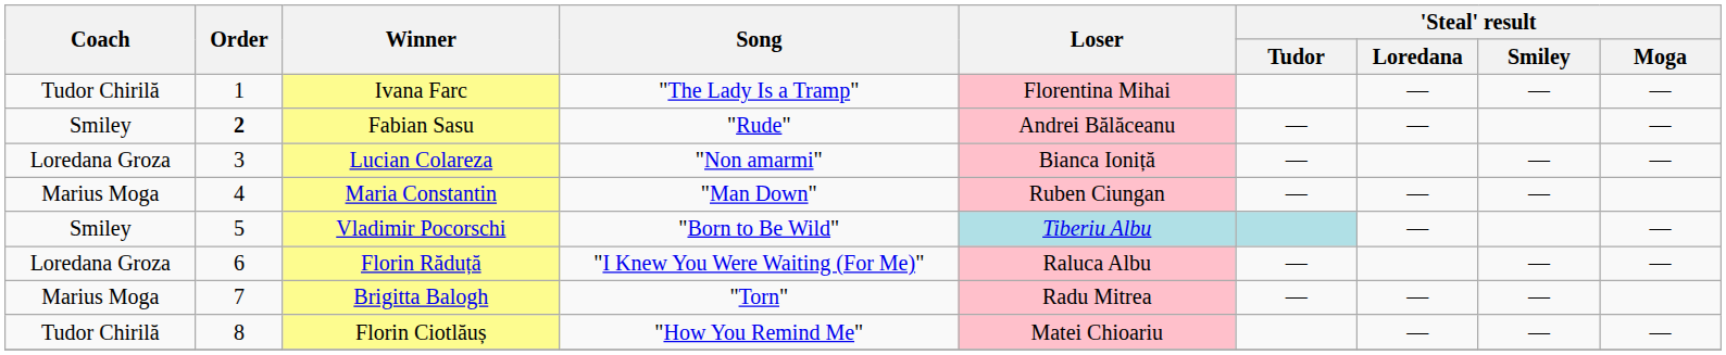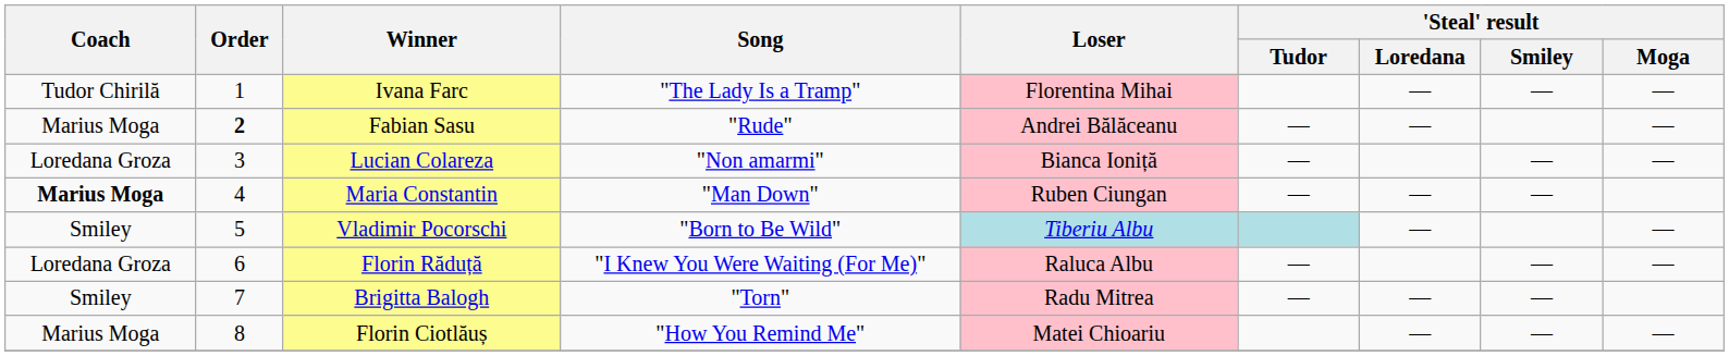Fabian Sasu | Coach: Smiley -> Marius Moga
Maria Constantin | Coach: normal -> bold
Brigitta Balogh | Coach: Marius Moga -> Smiley
Florin Ciotlăuș | Coach: Tudor Chirilă -> Marius Moga
